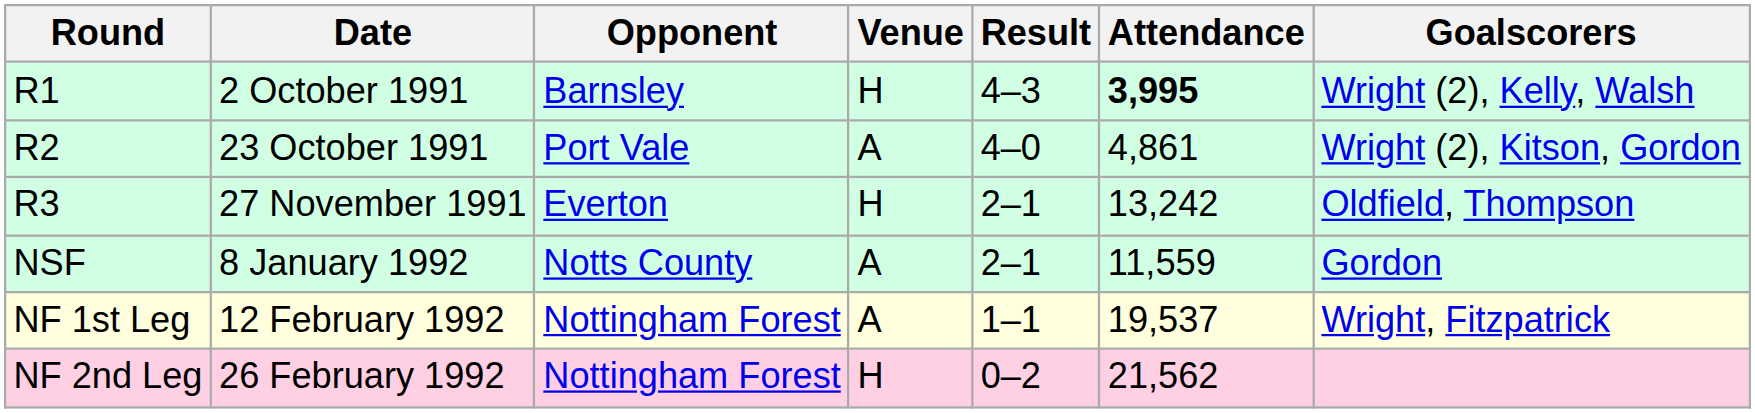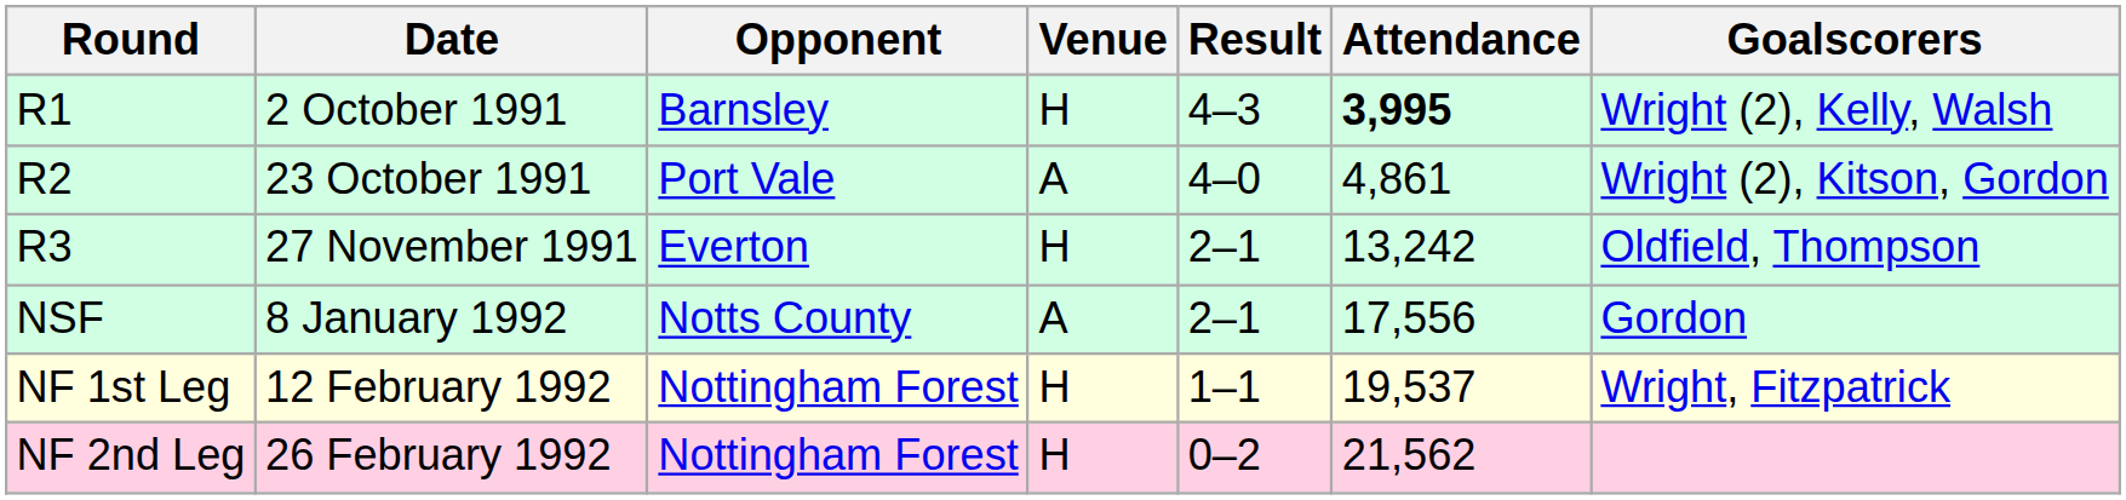NSF | Attendance: 11,559 -> 17,556
NF 1st Leg | Venue: A -> H
